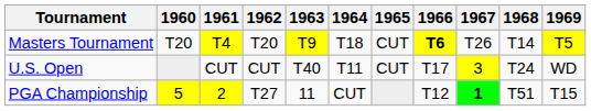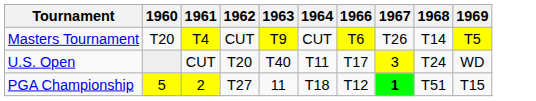- column: 1965 | CUT | CUT
Masters Tournament | 1962: T20 -> CUT
Masters Tournament | 1964: T18 -> CUT
Masters Tournament | 1966: bold -> normal
U.S. Open | 1962: CUT -> T20
PGA Championship | 1964: CUT -> T18
